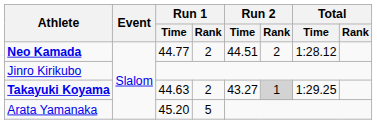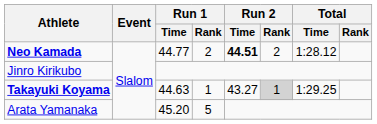Neo Kamada | Run 2 / Time: normal -> bold
Takayuki Koyama | Run 1 / Rank: 2 -> 1
